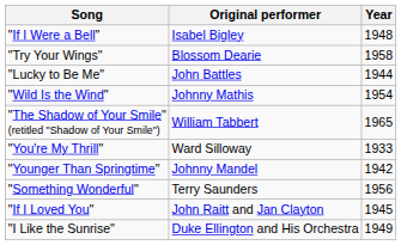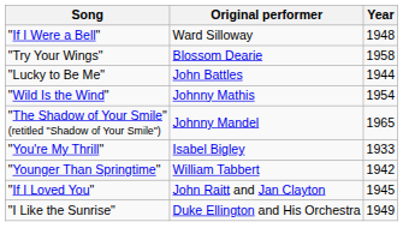"If I Were a Bell" | Original performer: Isabel Bigley -> Ward Silloway
"The Shadow of Your Smile" (retitled "Shadow of Your Smile") | Original performer: William Tabbert -> Johnny Mandel
"You're My Thrill" | Original performer: Ward Silloway -> Isabel Bigley
"Younger Than Springtime" | Original performer: Johnny Mandel -> William Tabbert
- row: "Something Wonderful" | Terry Saunders | 1956
